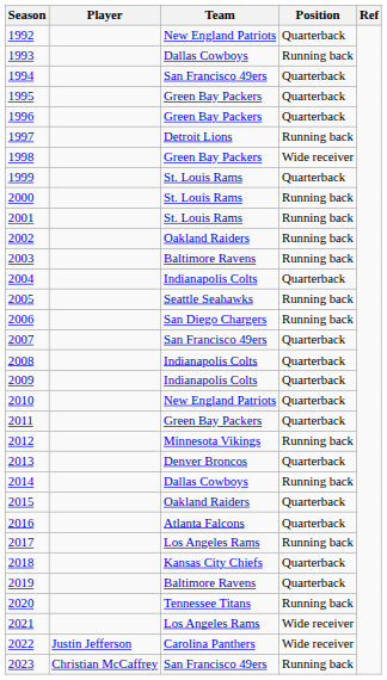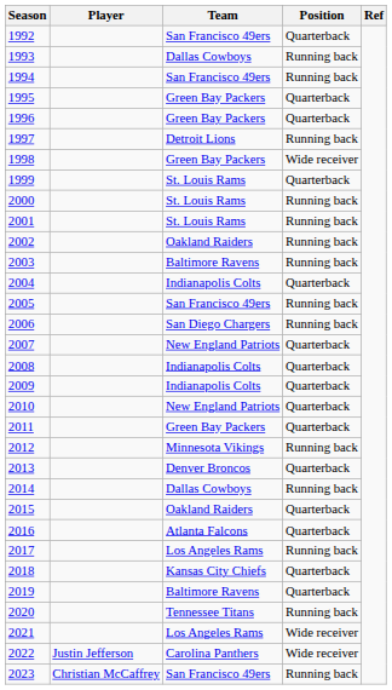1992 | Team: New England Patriots -> San Francisco 49ers
1994 | Position: Quarterback -> Running back
2005 | Team: Seattle Seahawks -> San Francisco 49ers
2007 | Team: San Francisco 49ers -> New England Patriots
